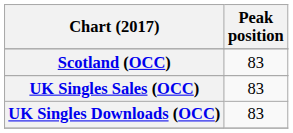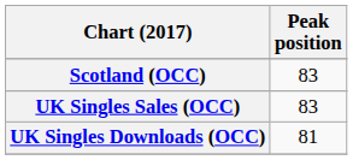UK Singles Downloads (OCC) | Peak position: 83 -> 81
